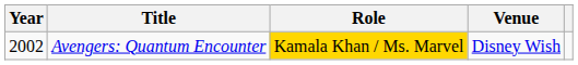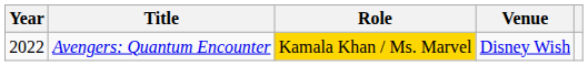Avengers: Quantum Encounter | Year: 2002 -> 2022
